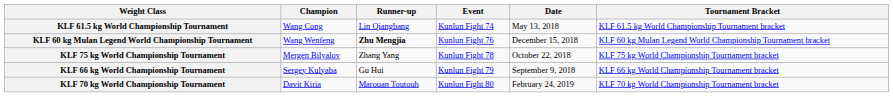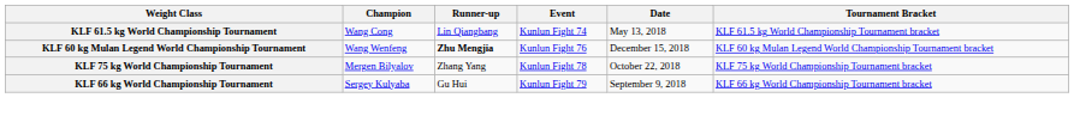- row: KLF 70 kg World Championship Tournament | Davit Kiria | Marouan Toutouh | Kunlun Fight 80 | February 24, 2019 | KLF 70 kg World Championship Tournament bracket
